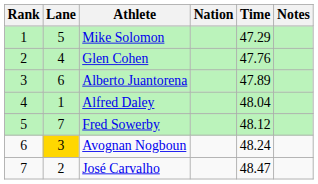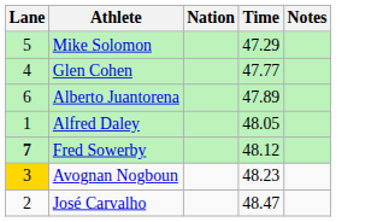- column: Rank | 1 | 2 | 3 | 4 | 5 | 6 | 7
Glen Cohen | Time: 47.76 -> 47.77
Alfred Daley | Time: 48.04 -> 48.05
Fred Sowerby | Lane: normal -> bold
Avognan Nogboun | Time: 48.24 -> 48.23
